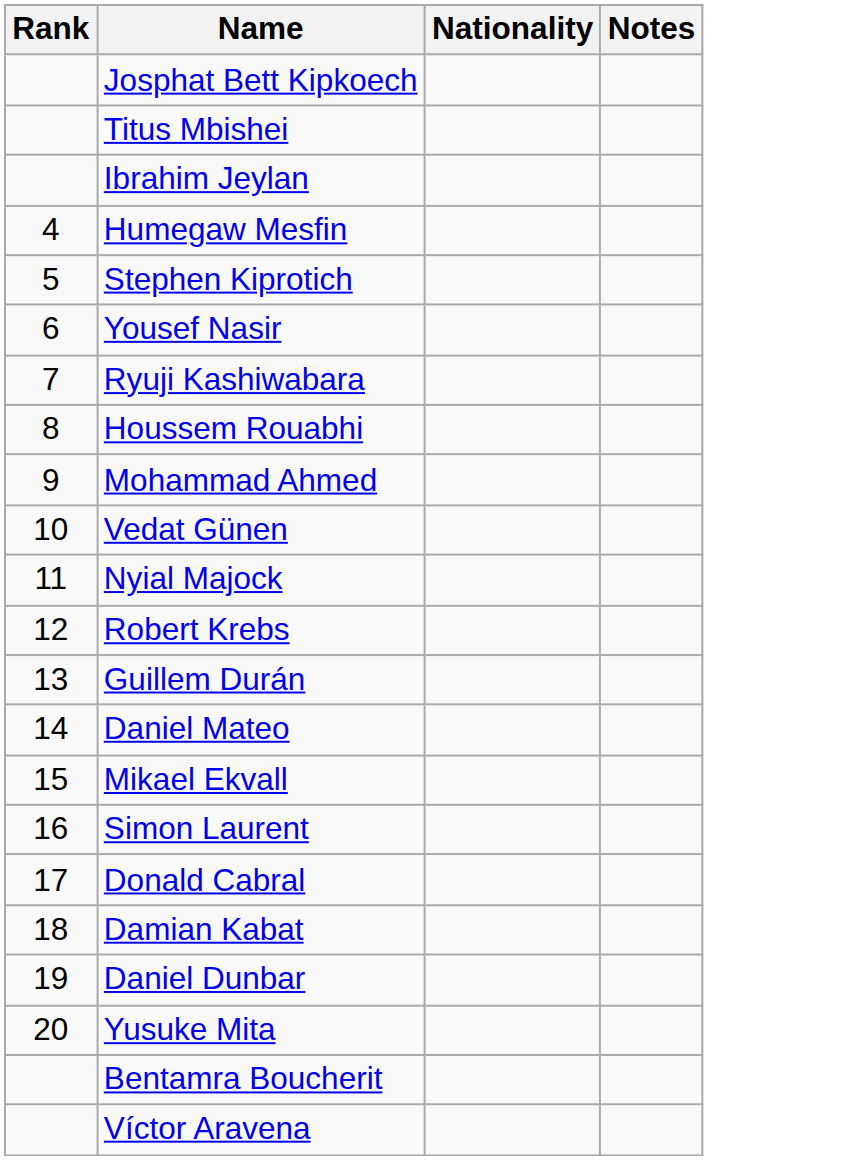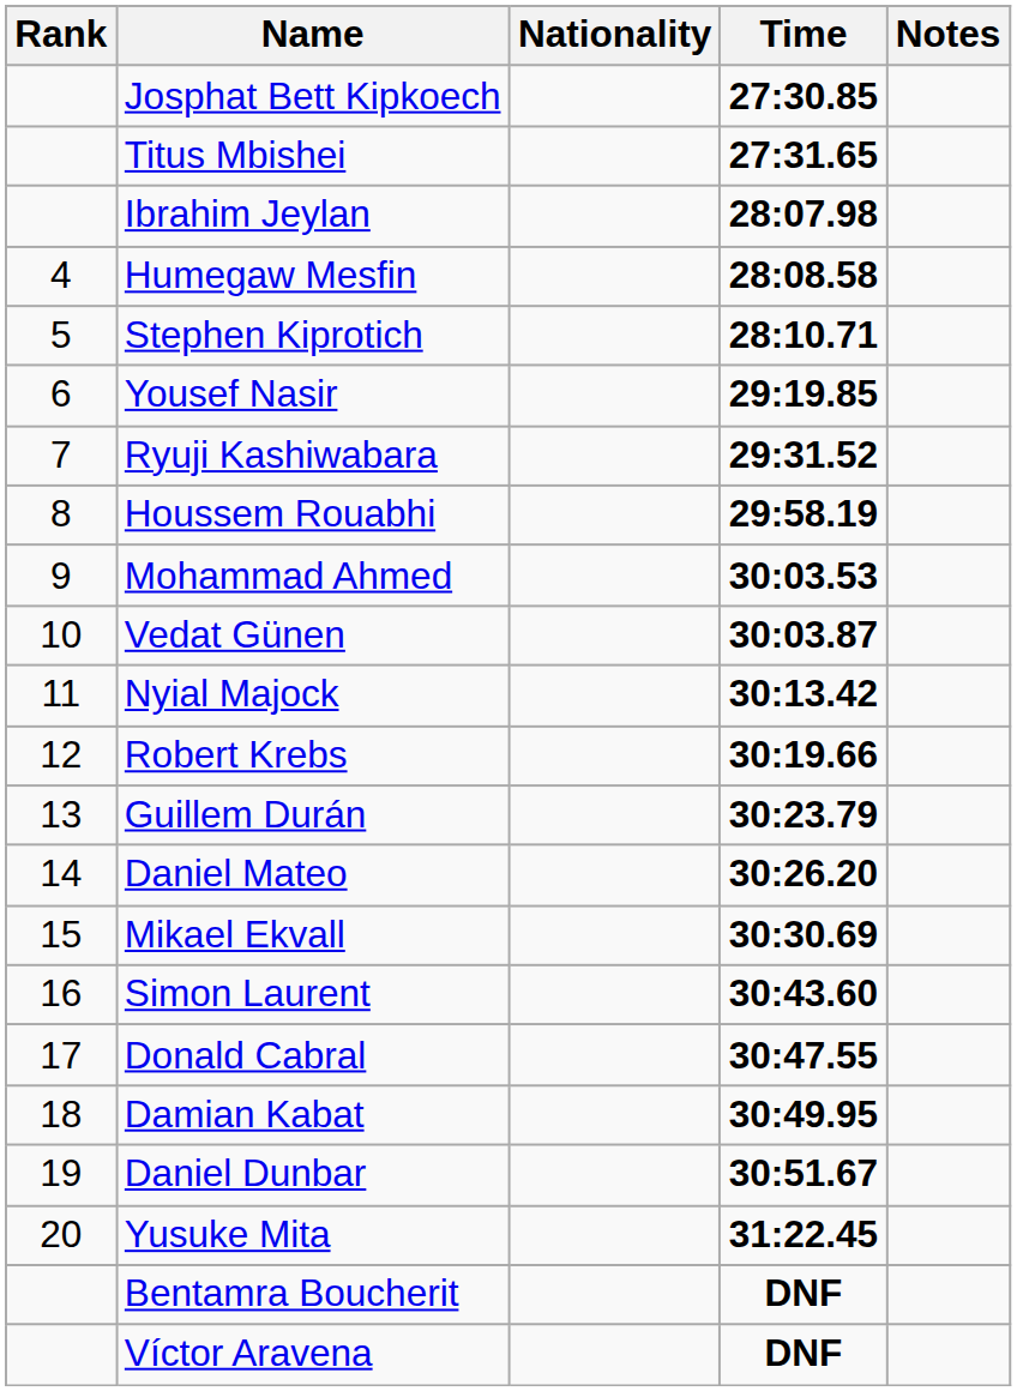+ column: Time | 27:30.85 | 27:31.65 | 28:07.98 | 28:08.58 | 28:10.71 | 29:19.85 | 29:31.52 | 29:58.19 | 30:03.53 | 30:03.87 | 30:13.42 | 30:19.66 | 30:23.79 | 30:26.20 | 30:30.69 | 30:43.60 | 30:47.55 | 30:49.95 | 30:51.67 | 31:22.45 | DNF | DNF
